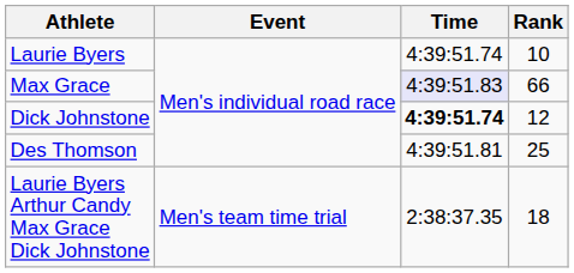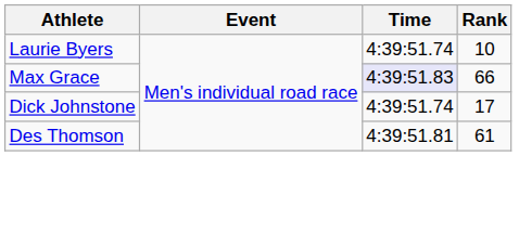Dick Johnstone | Time: bold -> normal
Dick Johnstone | Rank: 12 -> 17
Des Thomson | Rank: 25 -> 61
- row: Laurie Byers Arthur Candy Max Grace Dick Johnstone | Men's team time trial | 2:38:37.35 | 18
